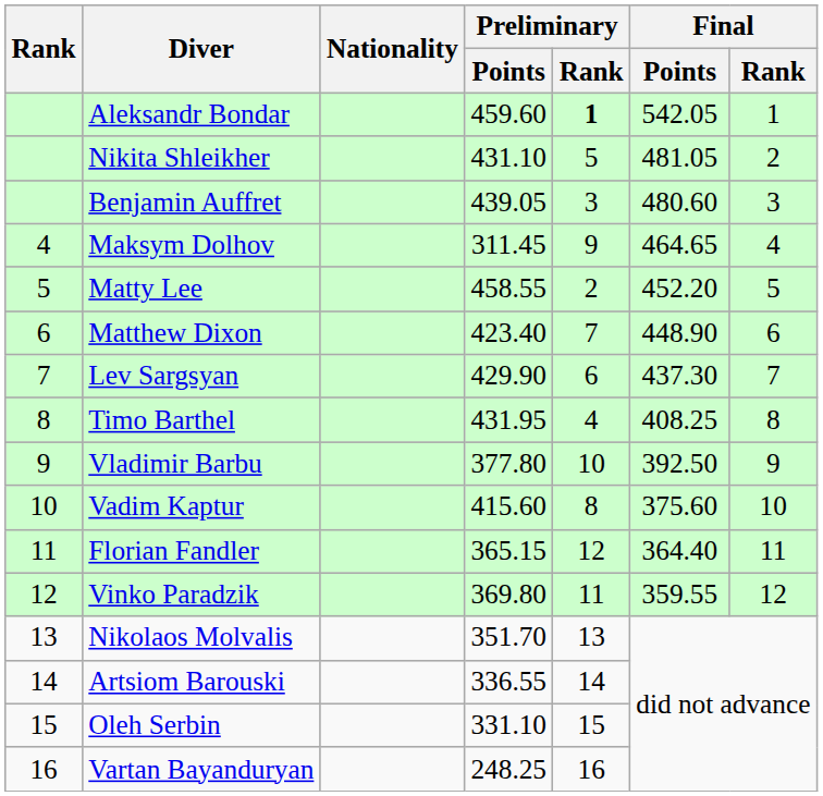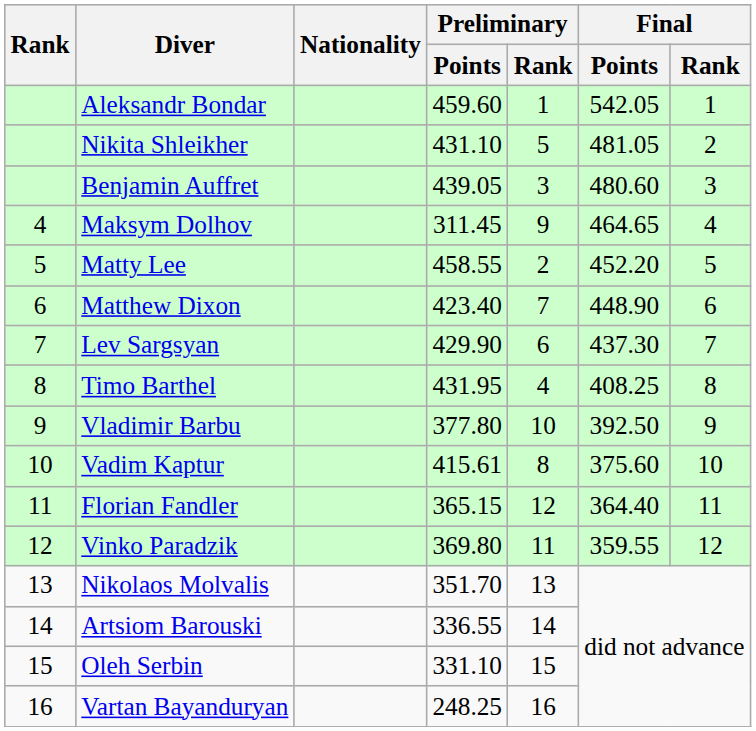Aleksandr Bondar | Preliminary / Rank: bold -> normal
Vadim Kaptur | Preliminary / Points: 415.60 -> 415.61
